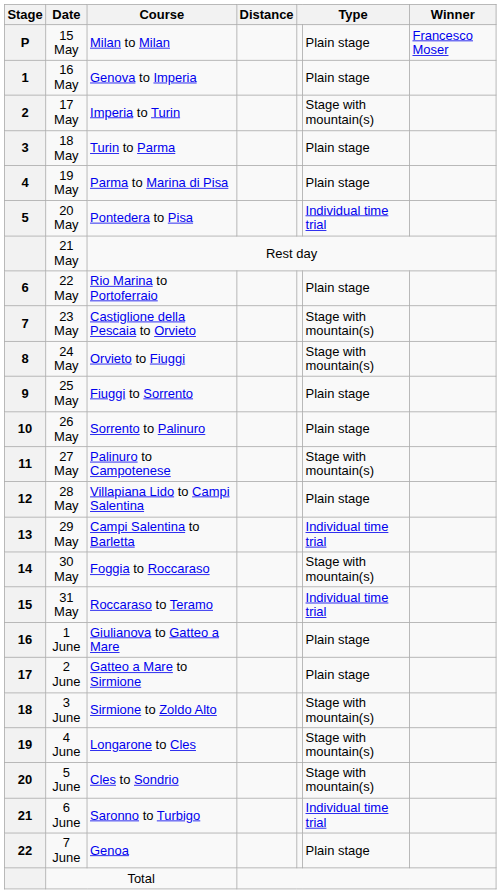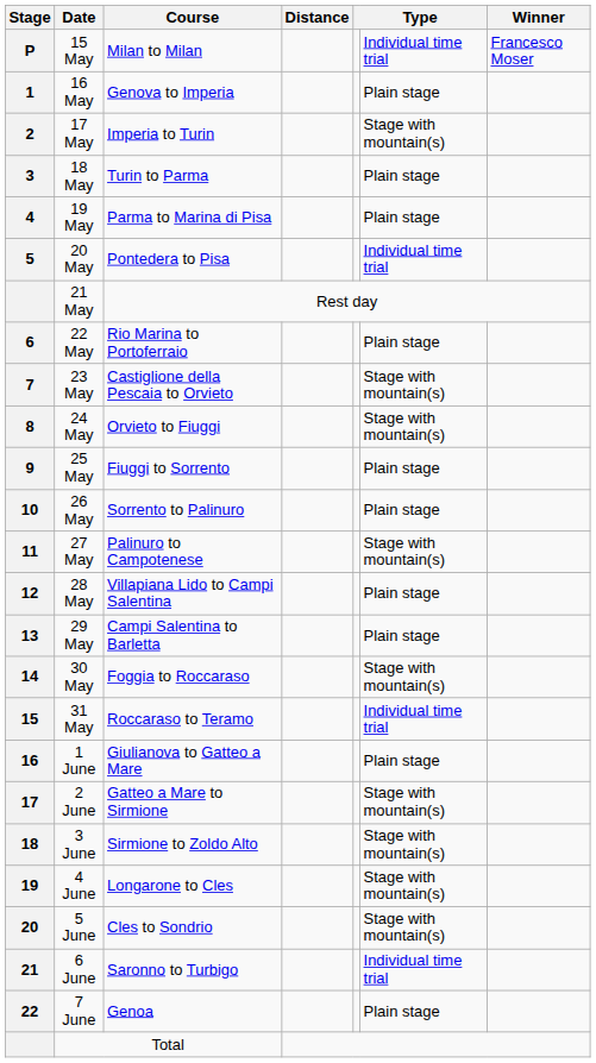15 May | column 6: Plain stage -> Individual time trial
29 May | column 6: Individual time trial -> Plain stage
2 June | column 6: Plain stage -> Stage with mountain(s)
